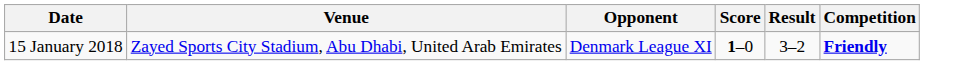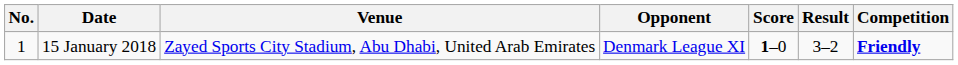+ column: No. | 1
